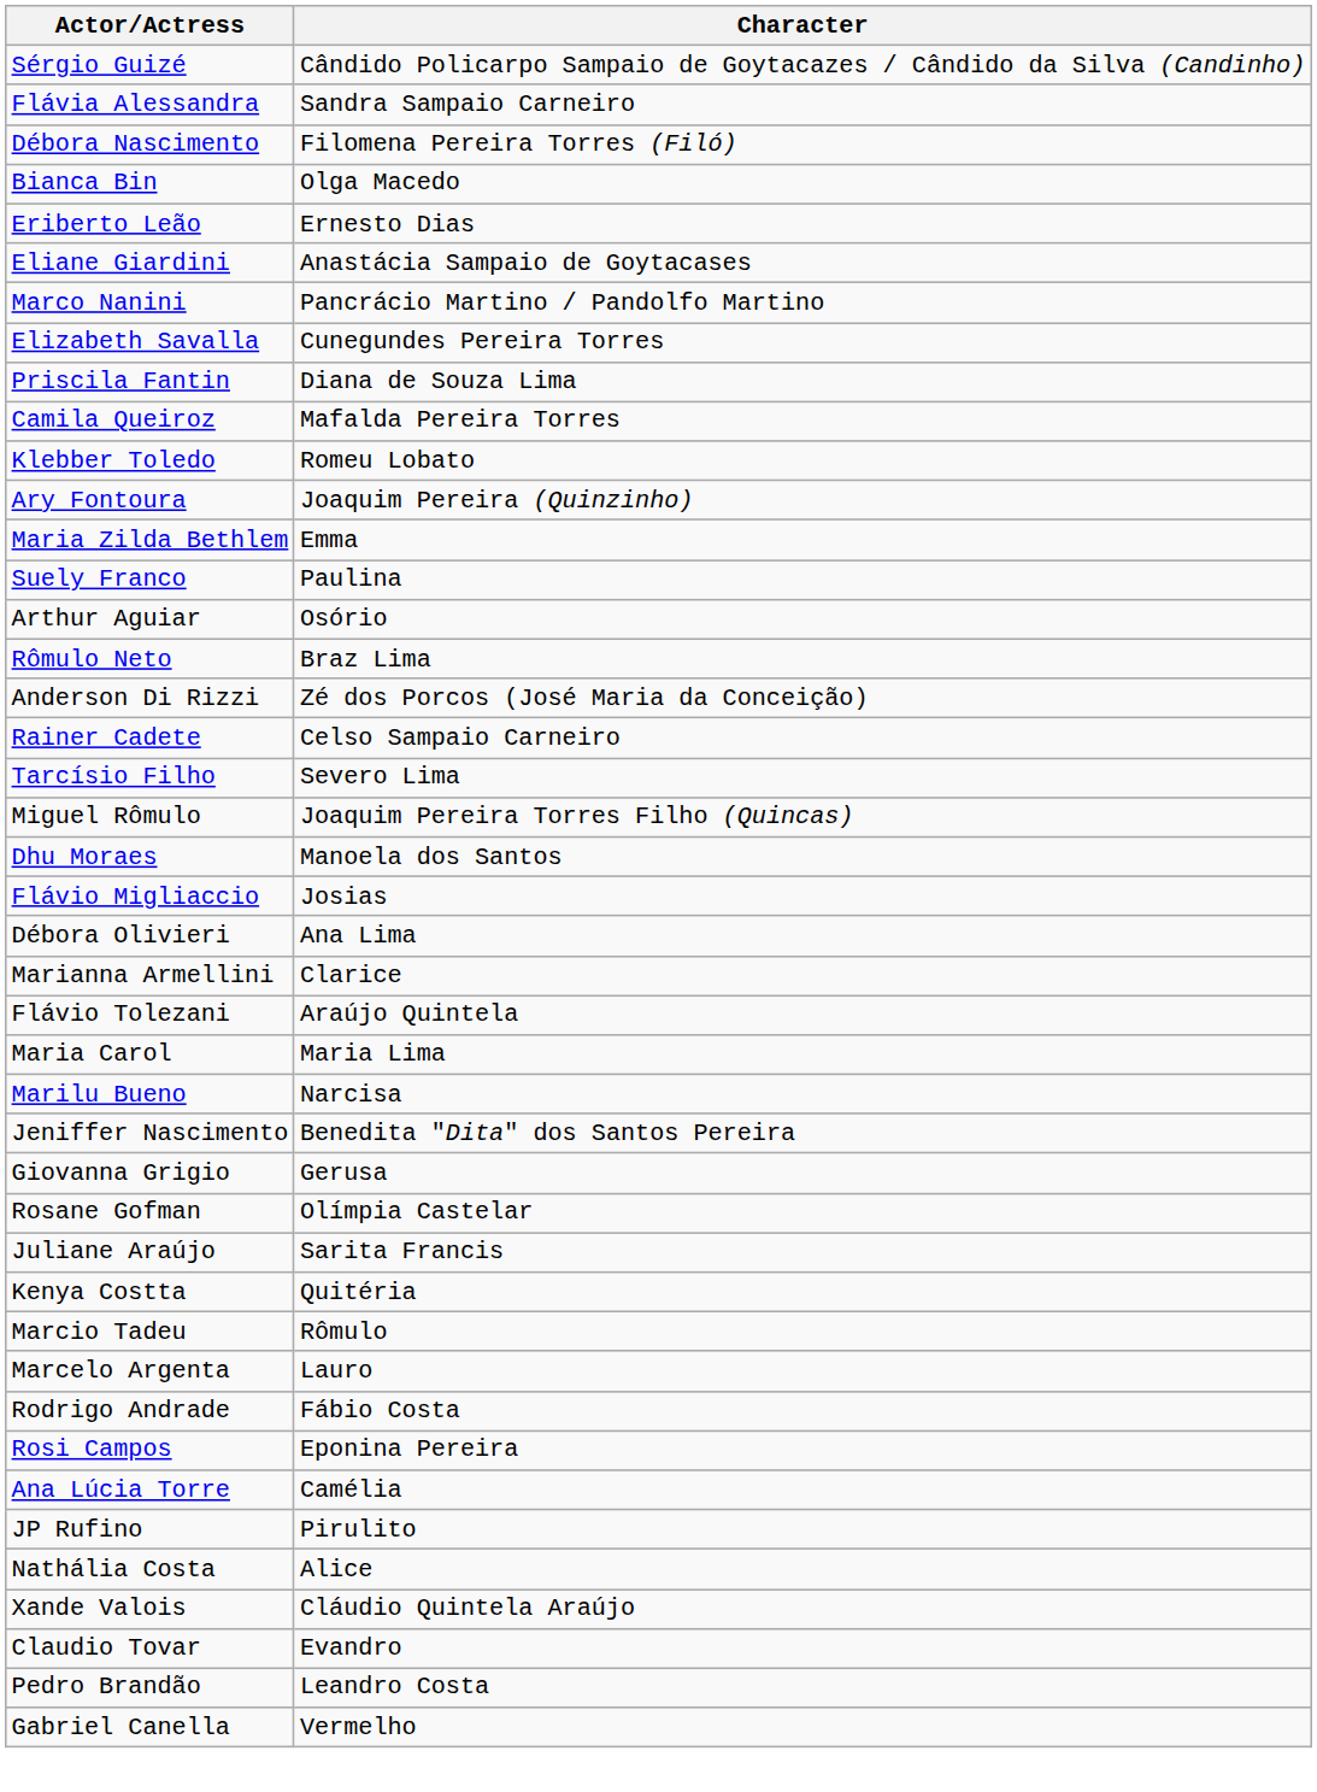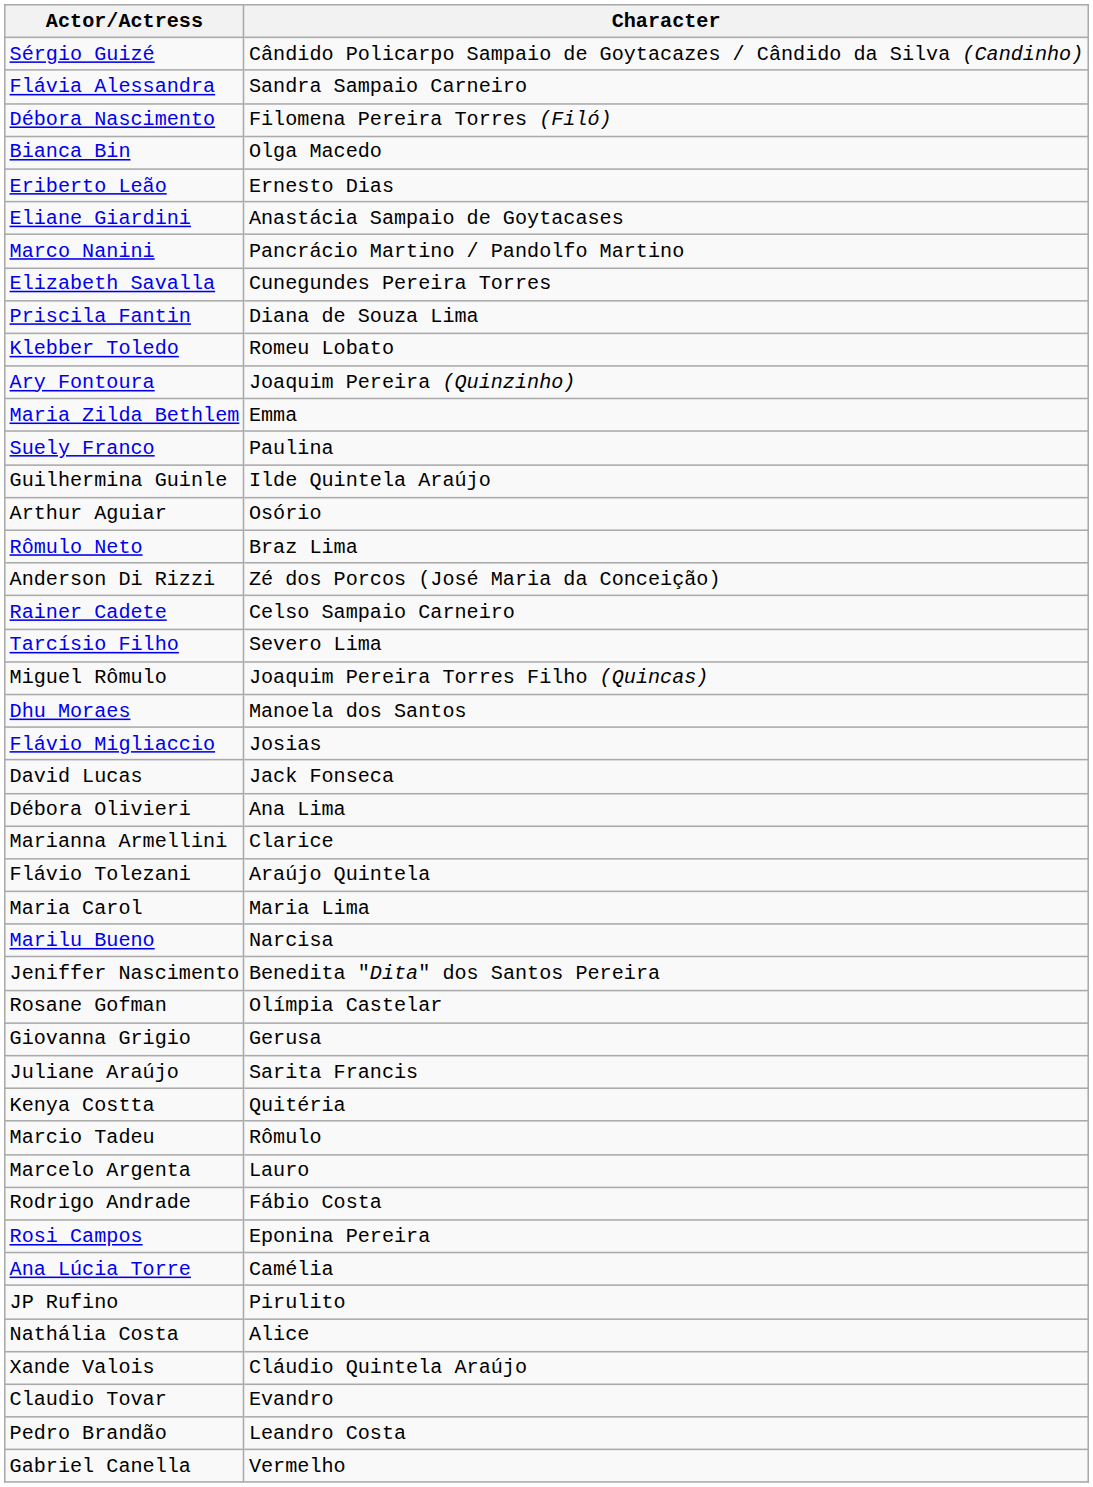- row: Camila Queiroz | Mafalda Pereira Torres
+ row: Guilhermina Guinle | Ilde Quintela Araújo
+ row: David Lucas | Jack Fonseca
rows swapped: Giovanna Grigio <-> Rosane Gofman
